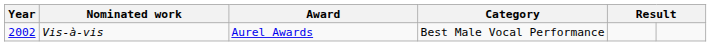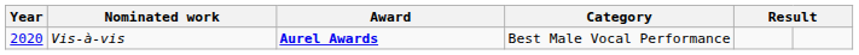Vis-à-vis | Year: 2002 -> 2020
Vis-à-vis | Award: normal -> bold
